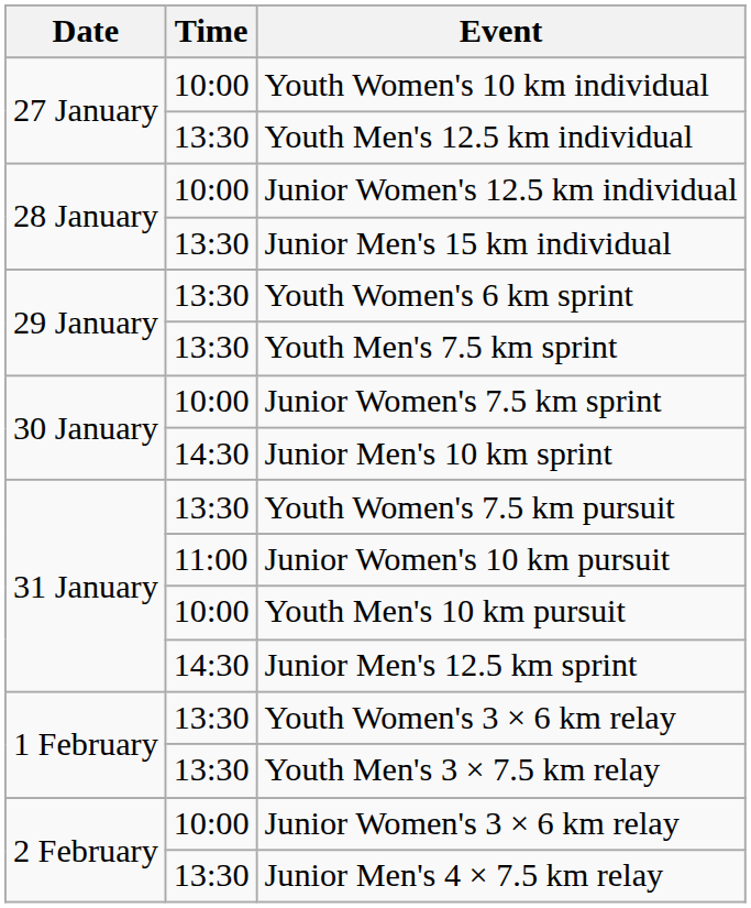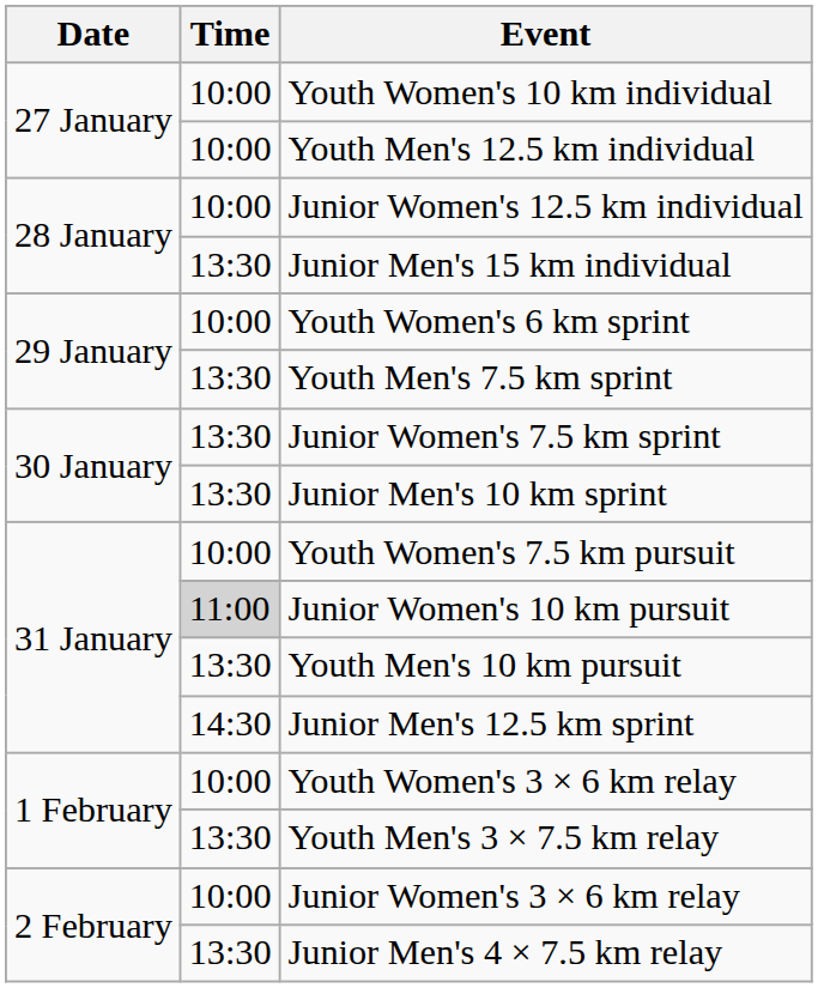Youth Men's 12.5 km individual | Time: 13:30 -> 10:00
Youth Women's 6 km sprint | Time: 13:30 -> 10:00
Junior Women's 7.5 km sprint | Time: 10:00 -> 13:30
Junior Men's 10 km sprint | Time: 14:30 -> 13:30
Youth Women's 7.5 km pursuit | Time: 13:30 -> 10:00
Junior Women's 10 km pursuit | Time: no background -> lightgrey background
Youth Men's 10 km pursuit | Time: 10:00 -> 13:30
Youth Women's 3 × 6 km relay | Time: 13:30 -> 10:00
